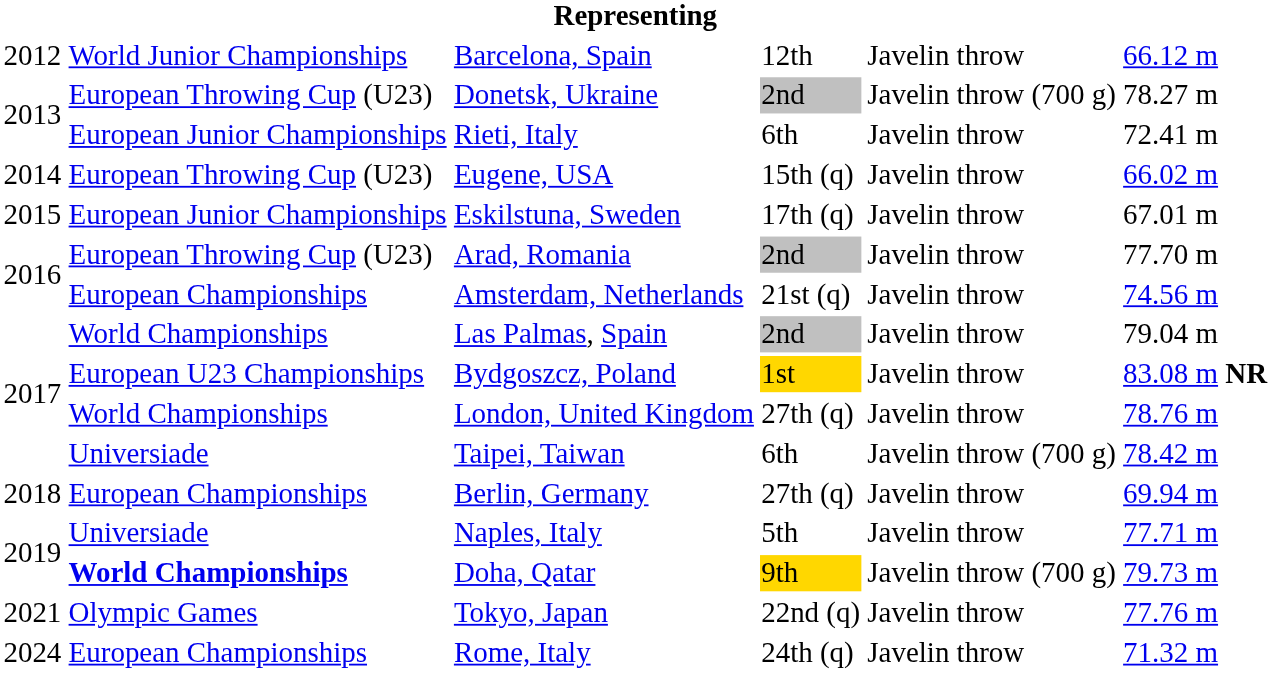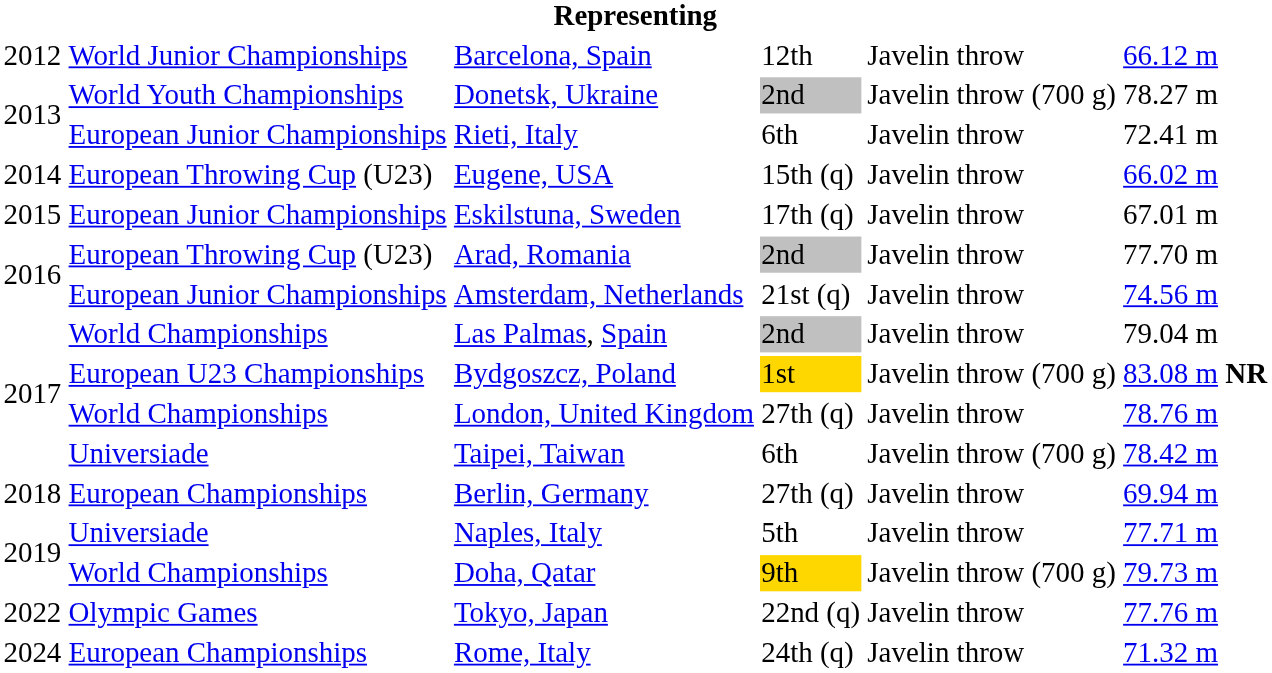Donetsk, Ukraine | column 2: European Throwing Cup (U23) -> World Youth Championships
Amsterdam, Netherlands | column 2: European Championships -> European Junior Championships
Bydgoszcz, Poland | column 5: Javelin throw -> Javelin throw (700 g)
Doha, Qatar | column 2: bold -> normal
Tokyo, Japan | column 1: 2021 -> 2022
